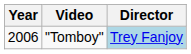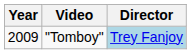"Tomboy" | Year: 2006 -> 2009
